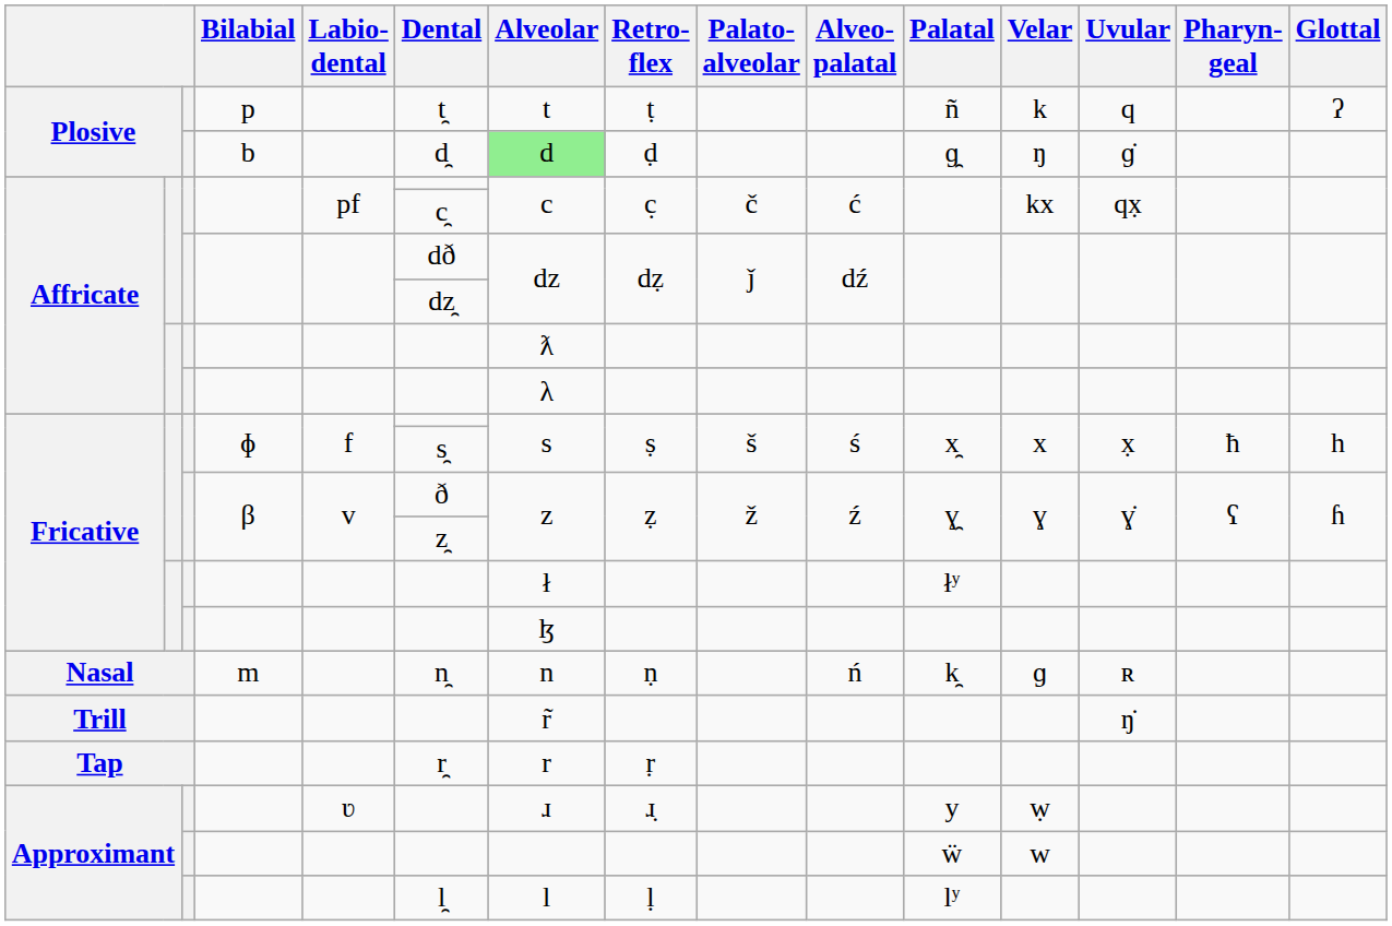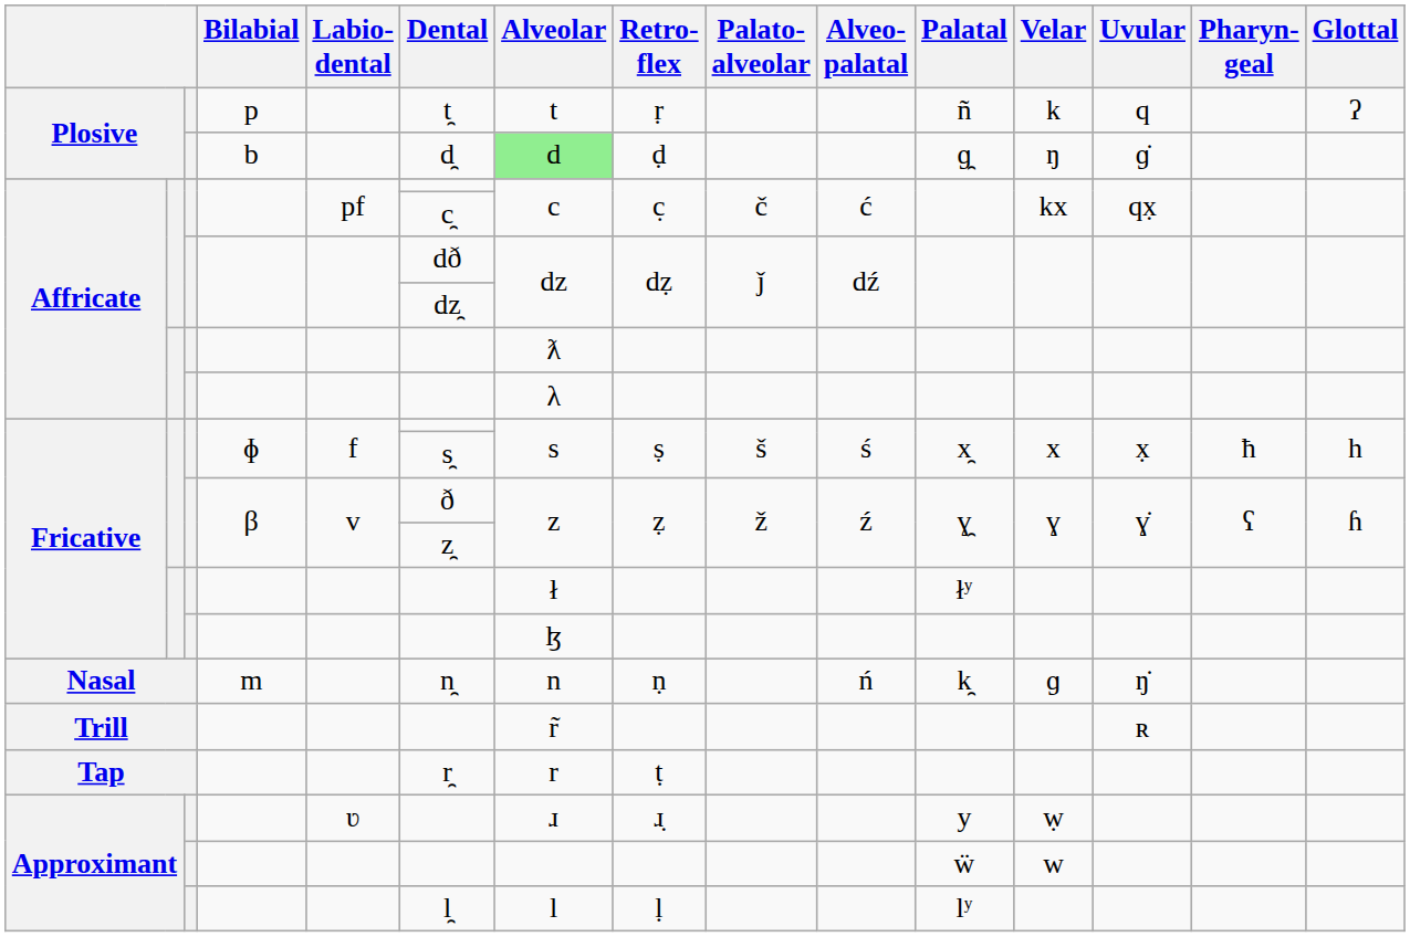Plosive / p | Retro- flex: ṭ -> ṛ
Nasal | Uvular: ʀ -> ŋ̇
Trill | Uvular: ŋ̇ -> ʀ
Tap | Retro- flex: ṛ -> ṭ
